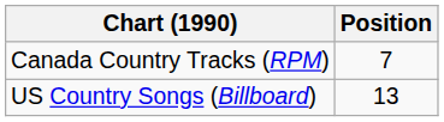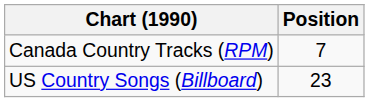US Country Songs (Billboard) | Position: 13 -> 23
